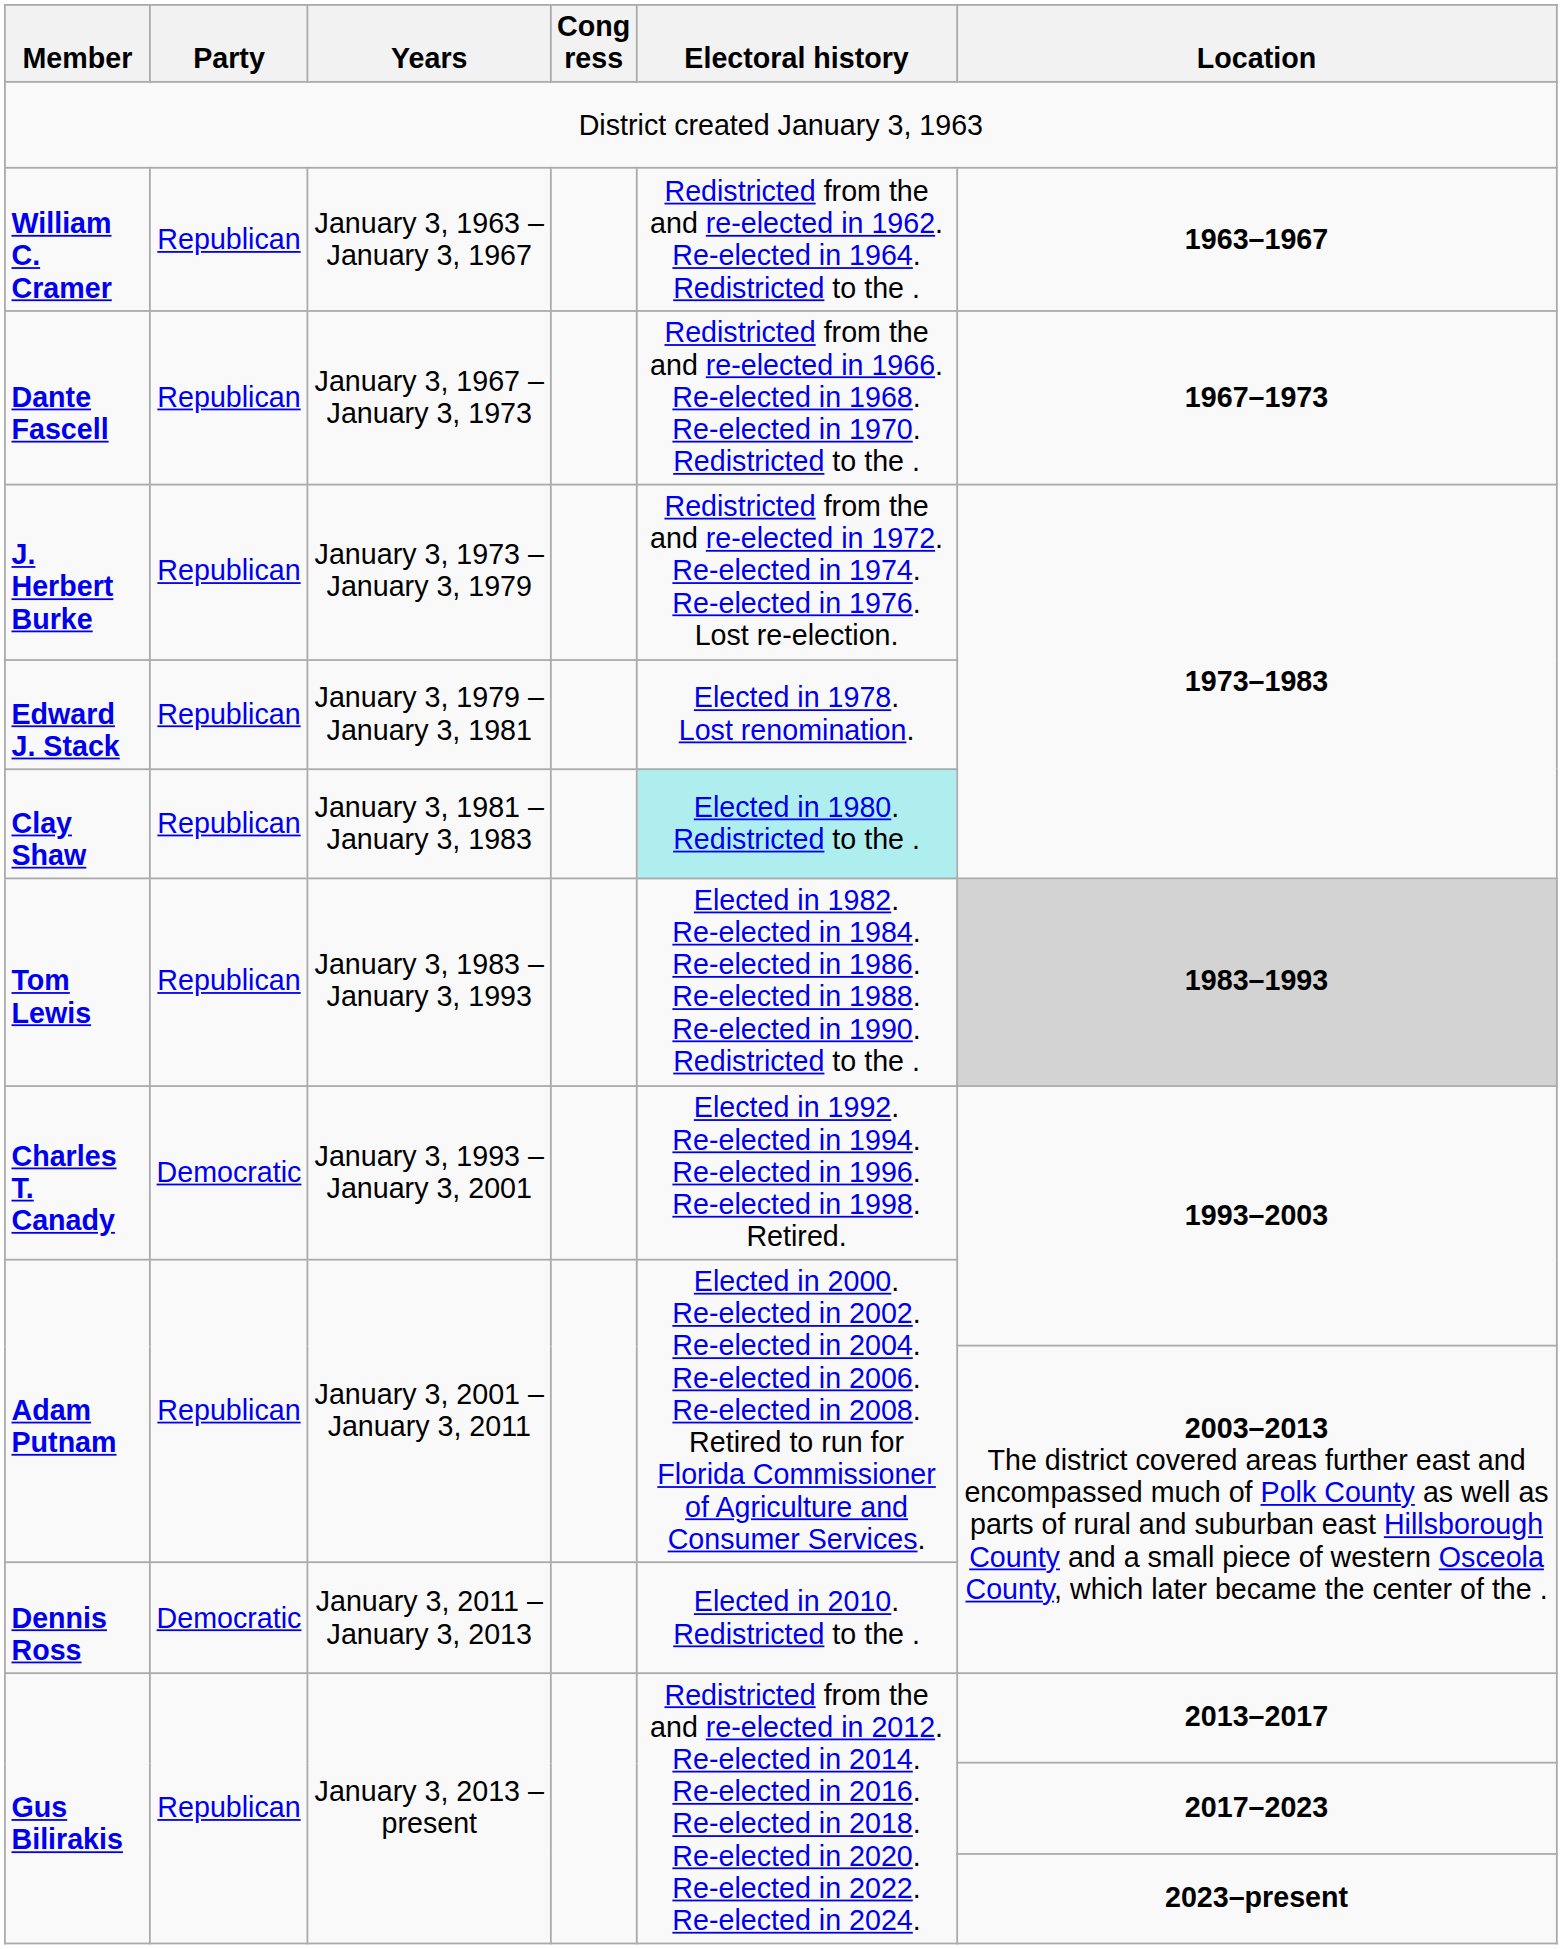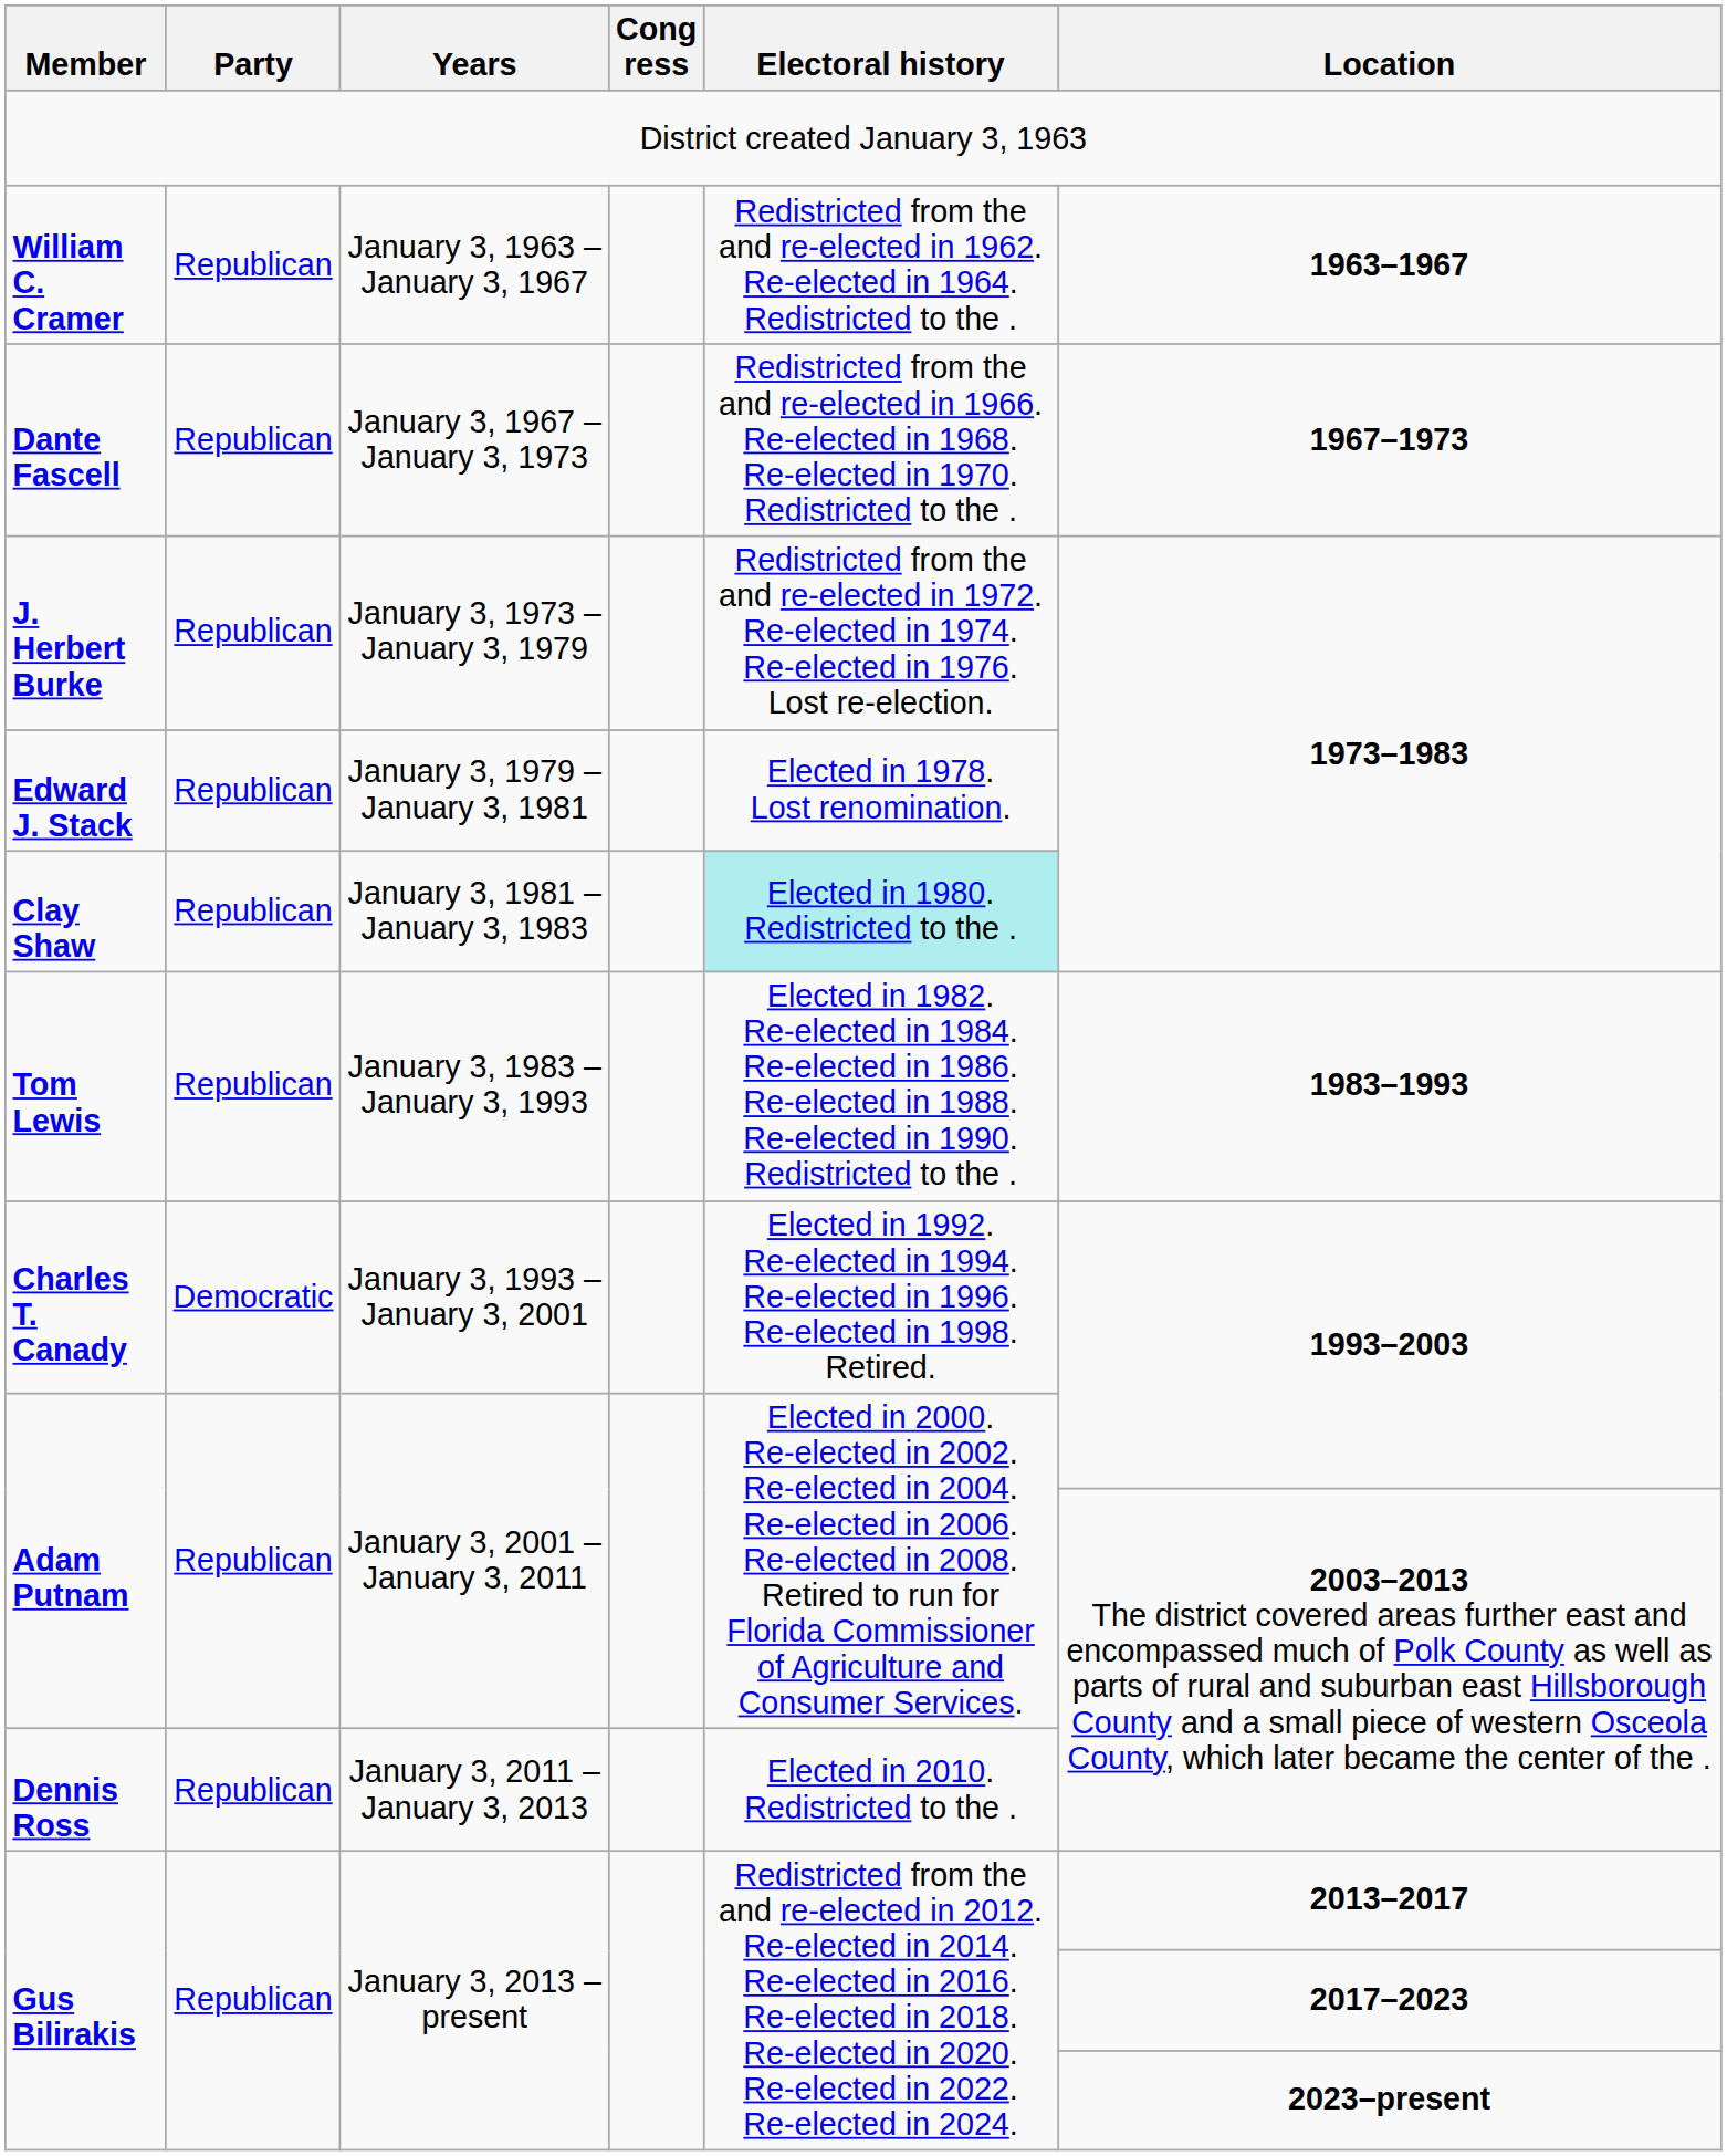Tom Lewis | Location: lightgrey background -> no background
Dennis Ross | Party: Democratic -> Republican
